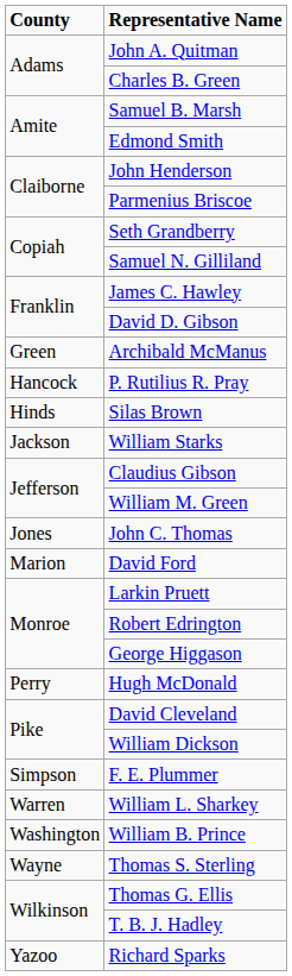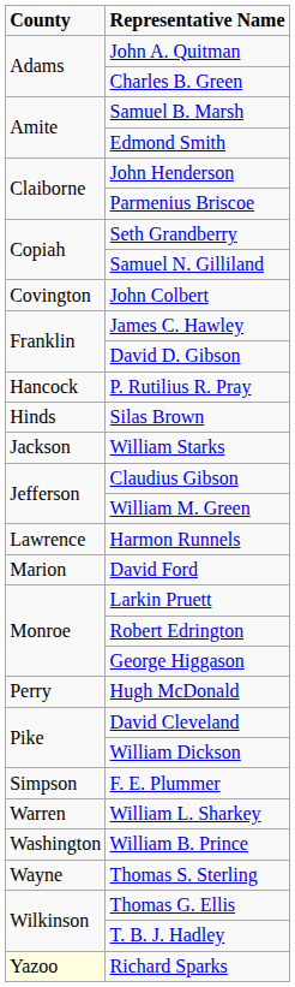+ row: Covington | John Colbert
- row: Green | Archibald McManus
- row: Jones | John C. Thomas
+ row: Lawrence | Harmon Runnels
Richard Sparks | County: no background -> lightyellow background
